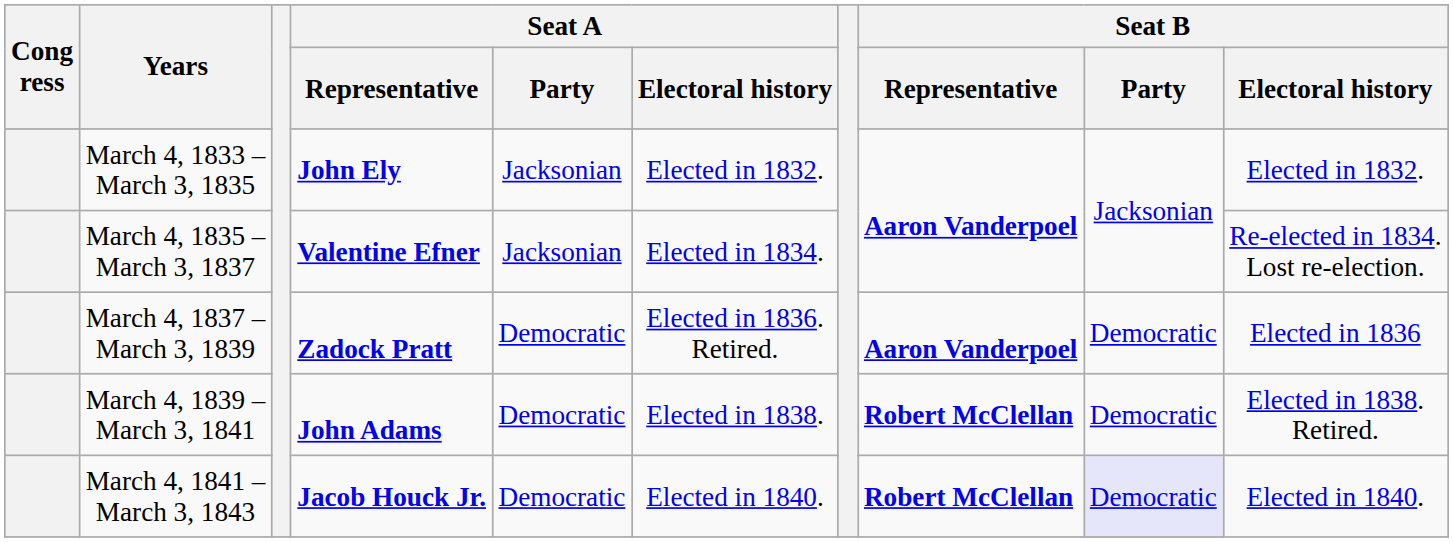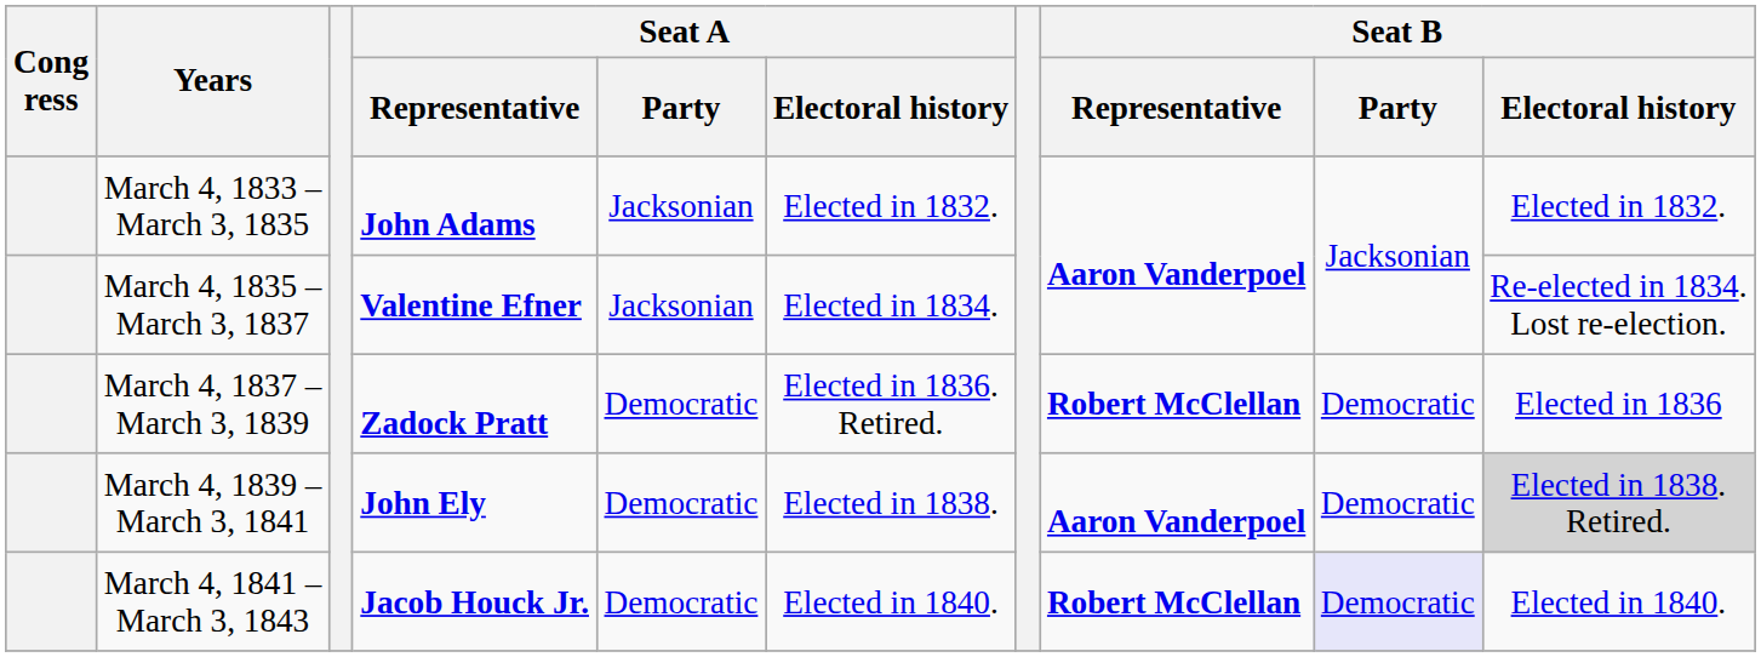March 4, 1833 – March 3, 1835 | Seat A / Representative: John Ely -> John Adams
March 4, 1837 – March 3, 1839 | Seat B / Representative: Aaron Vanderpoel -> Robert McClellan
March 4, 1839 – March 3, 1841 | Seat A / Representative: John Adams -> John Ely
March 4, 1839 – March 3, 1841 | Seat B / Representative: Robert McClellan -> Aaron Vanderpoel
March 4, 1839 – March 3, 1841 | Seat B / Electoral history: no background -> lightgrey background
